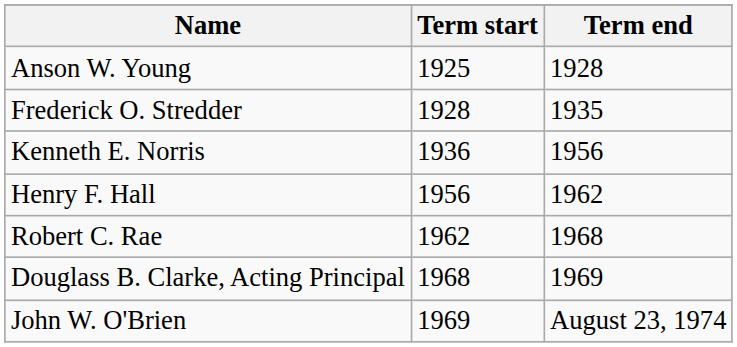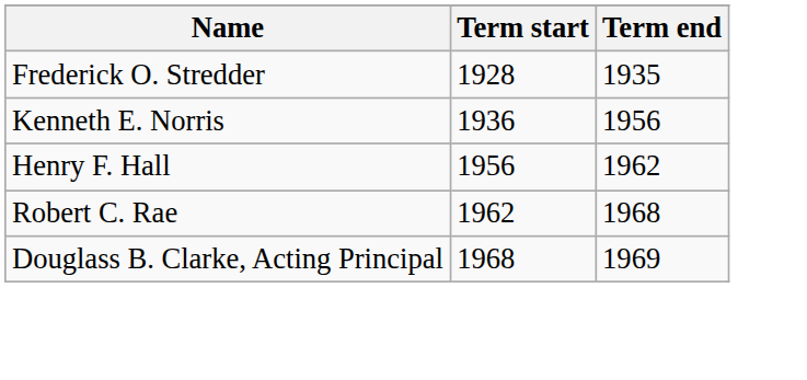- row: Anson W. Young | 1925 | 1928
- row: John W. O'Brien | 1969 | August 23, 1974
